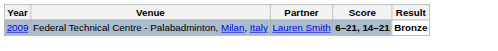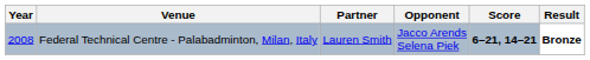+ column: Opponent | Jacco Arends Selena Piek
Federal Technical Centre - Palabadminton, Milan, Italy | Year: 2009 -> 2008
